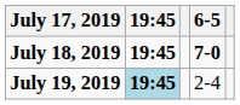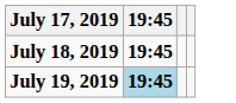- column: 6-5 | 7-0 | 2-4
